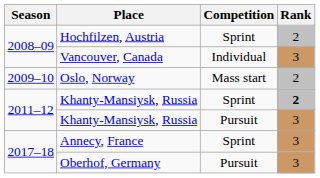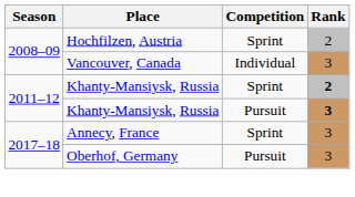- row: 2009–10 | Oslo, Norway | Mass start | 2
Khanty-Mansiysk, Russia / Pursuit | Rank: normal -> bold
